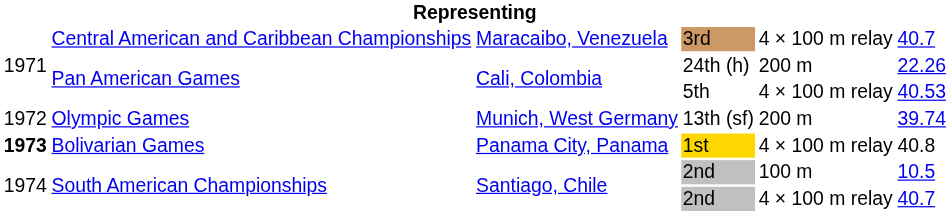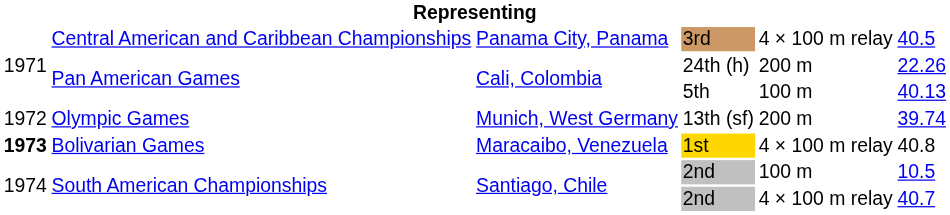3rd | column 3: Maracaibo, Venezuela -> Panama City, Panama
3rd | column 6: 40.7 -> 40.5
5th | column 5: 4 × 100 m relay -> 100 m
5th | column 6: 40.53 -> 40.13
1st | column 3: Panama City, Panama -> Maracaibo, Venezuela
